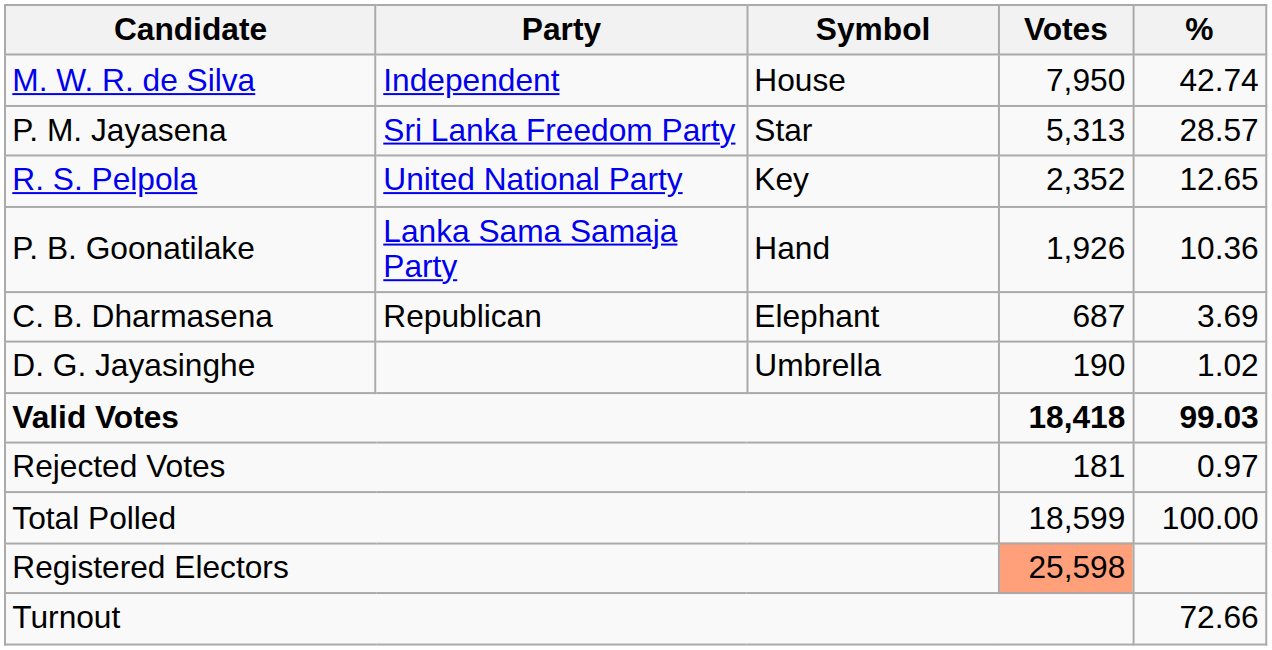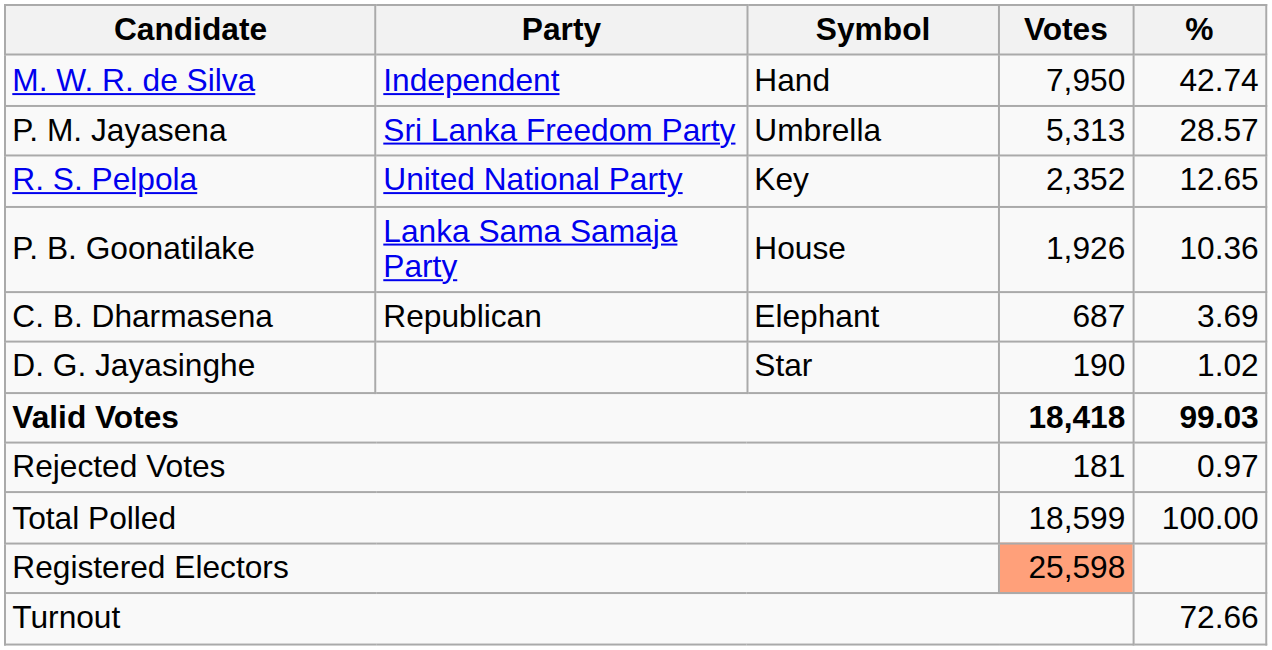M. W. R. de Silva | Symbol: House -> Hand
P. M. Jayasena | Symbol: Star -> Umbrella
P. B. Goonatilake | Symbol: Hand -> House
D. G. Jayasinghe | Symbol: Umbrella -> Star
